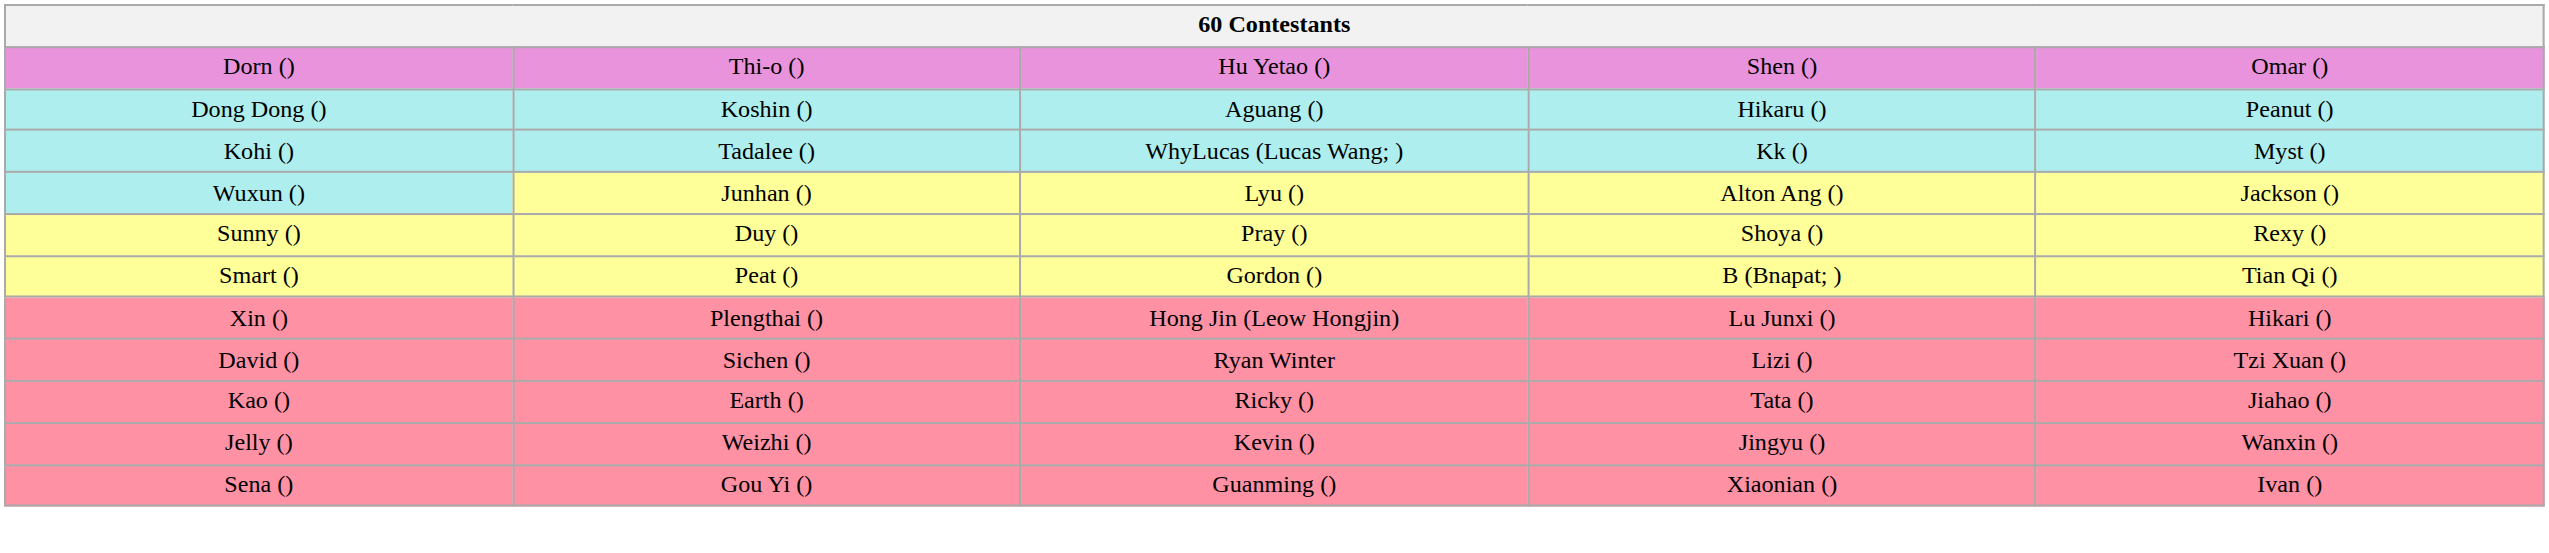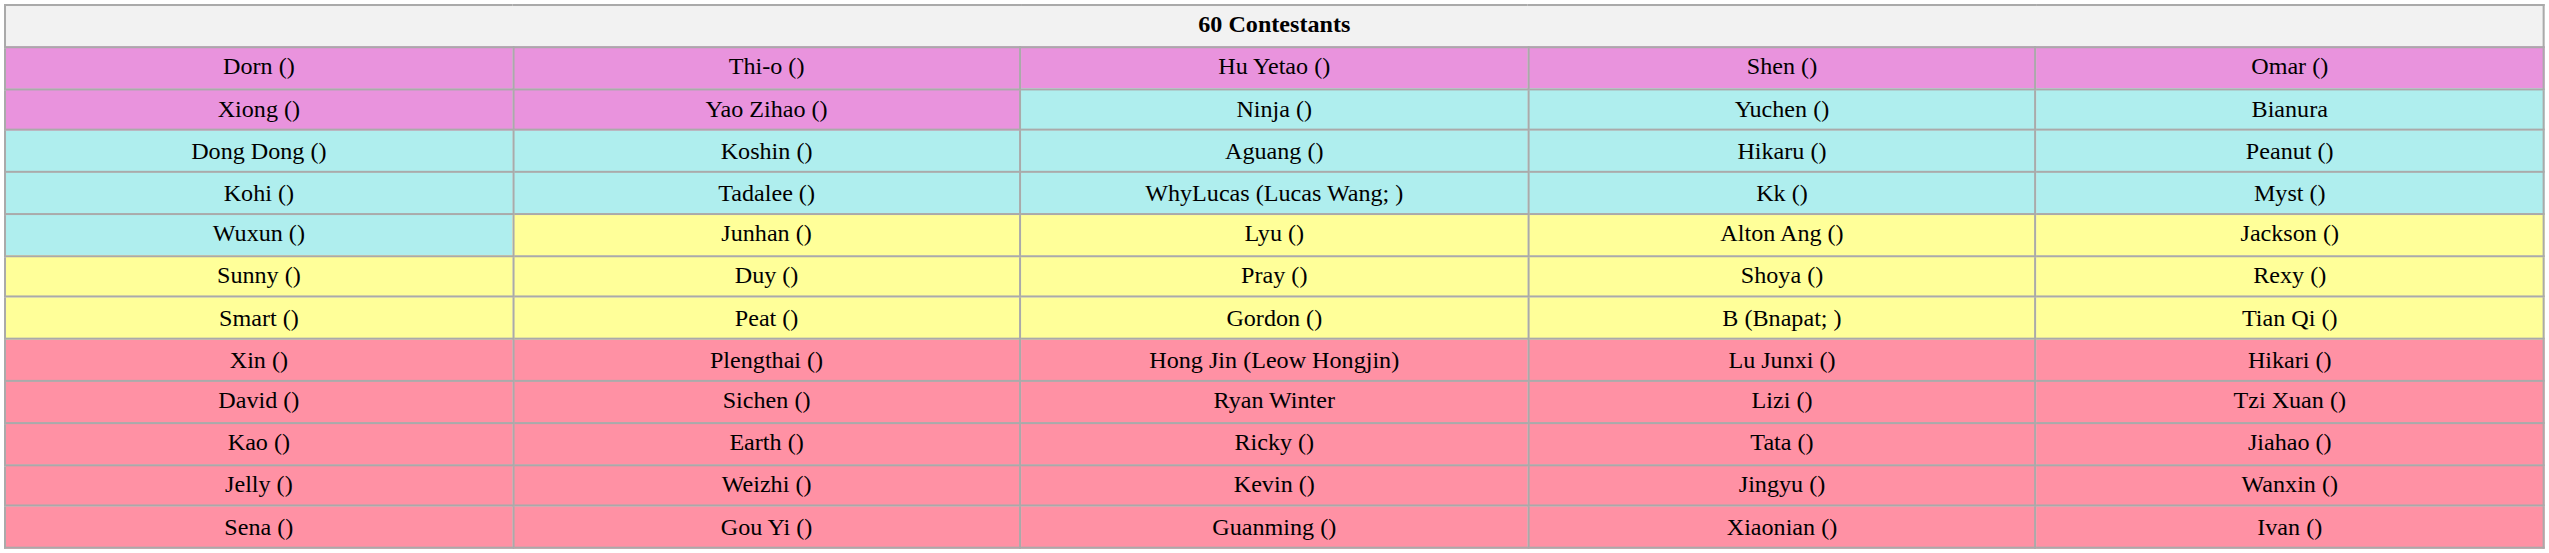+ row: Xiong () | Yao Zihao () | Ninja () | Yuchen () | Bianura
